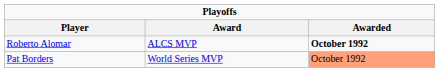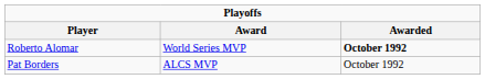Roberto Alomar | Award: ALCS MVP -> World Series MVP
Pat Borders | Award: World Series MVP -> ALCS MVP
Pat Borders | Awarded: lightsalmon background -> no background
